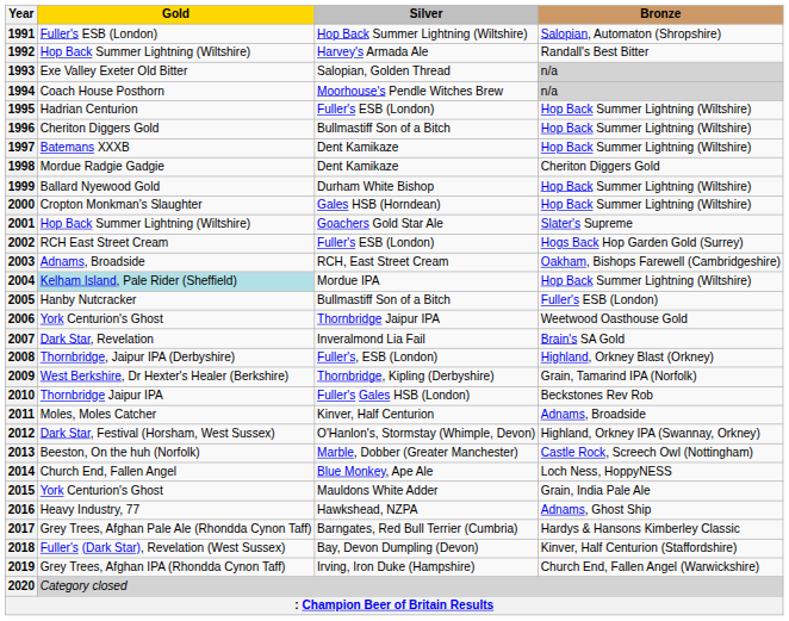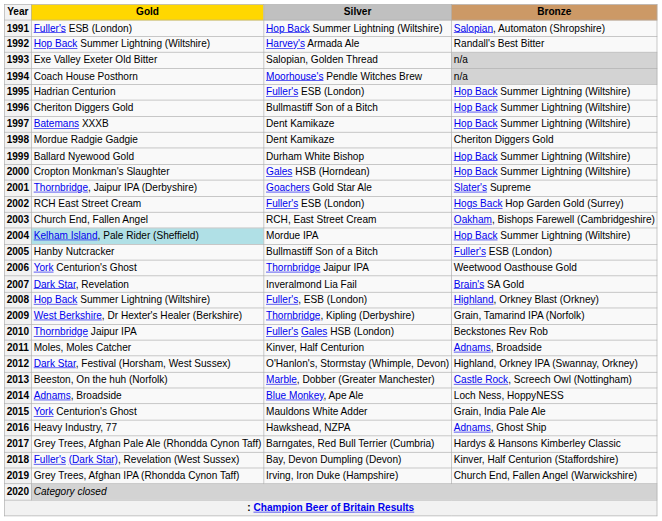2001 | Gold: Hop Back Summer Lightning (Wiltshire) -> Thornbridge, Jaipur IPA (Derbyshire)
2003 | Gold: Adnams, Broadside -> Church End, Fallen Angel
2008 | Gold: Thornbridge, Jaipur IPA (Derbyshire) -> Hop Back Summer Lightning (Wiltshire)
2014 | Gold: Church End, Fallen Angel -> Adnams, Broadside
